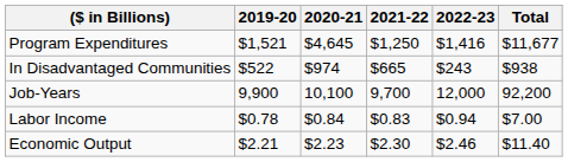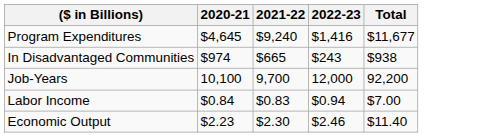- column: 2019-20 | $1,521 | $522 | 9,900 | $0.78 | $2.21
Program Expenditures | 2021-22: $1,250 -> $9,240
